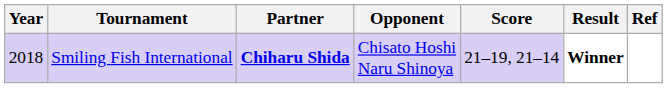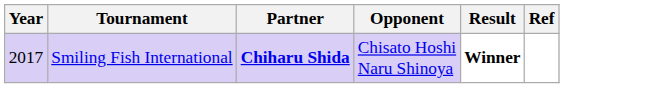- column: Score | 21–19, 21–14
Smiling Fish International | Year: 2018 -> 2017
